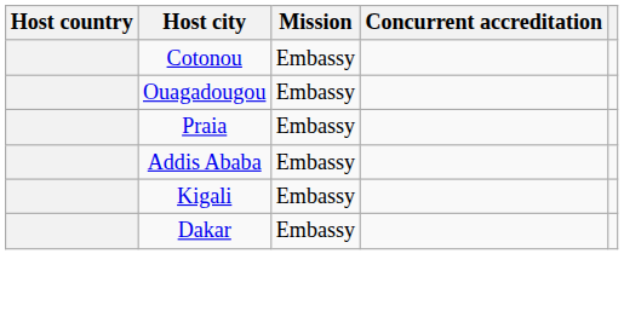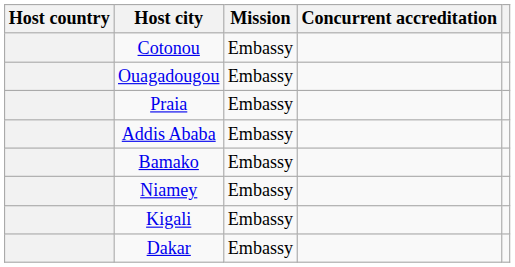+ row: Bamako | Embassy
+ row: Niamey | Embassy
